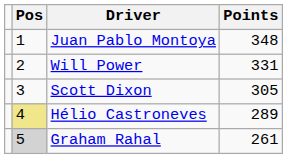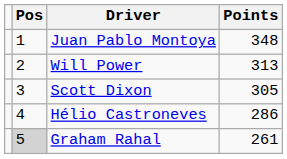Will Power | Points: 331 -> 313
Hélio Castroneves | Pos: khaki background -> no background
Hélio Castroneves | Points: 289 -> 286
